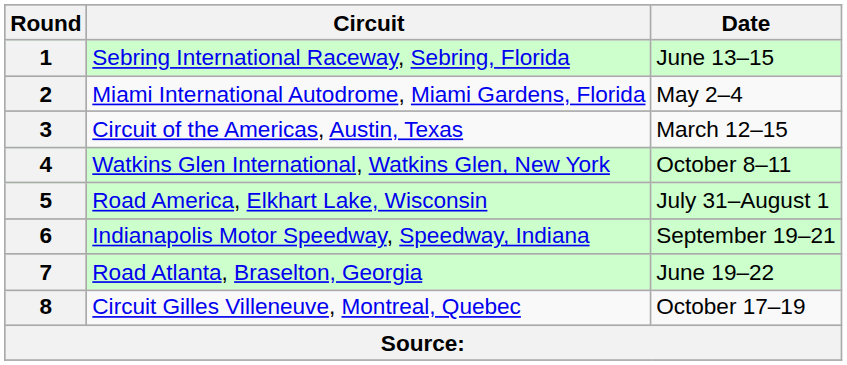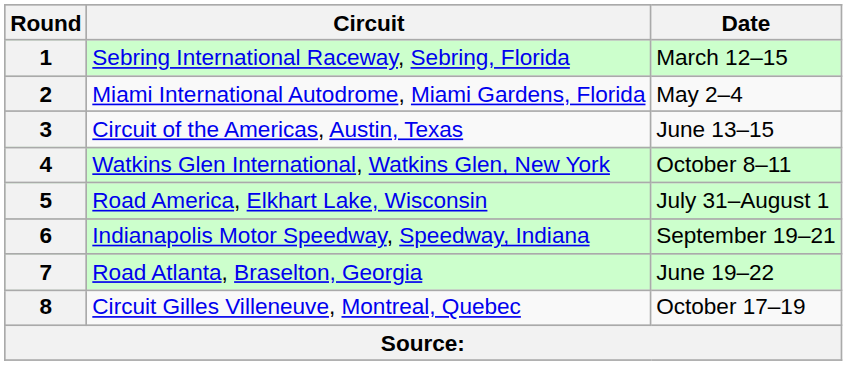1 | Date: June 13–15 -> March 12–15
3 | Date: March 12–15 -> June 13–15
